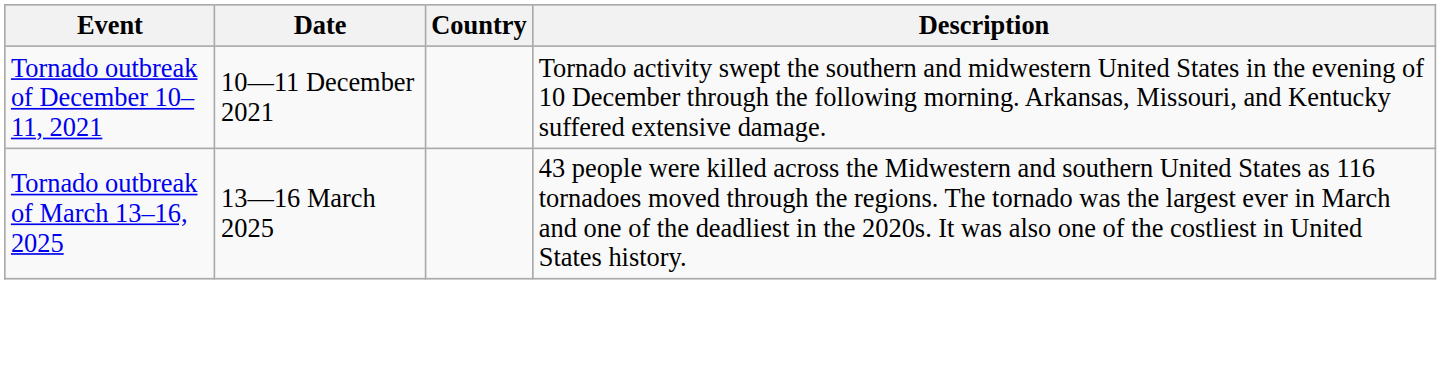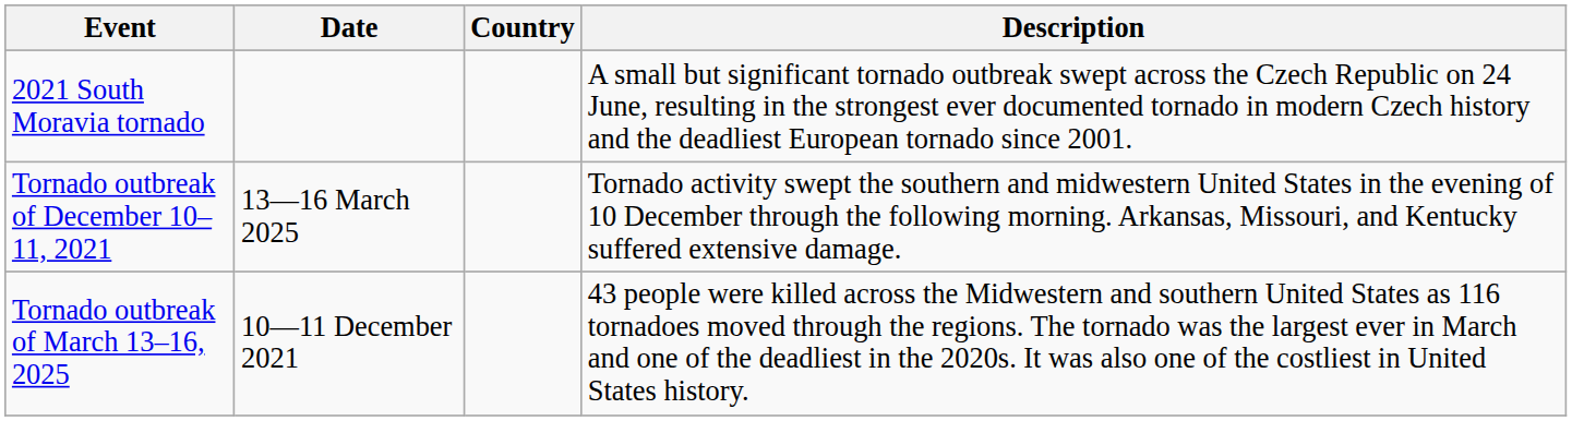+ row: 2021 South Moravia tornado | A small but significant tornado outbreak swept across the Czech Republic on 24 June, resulting in the strongest ever documented tornado in modern Czech history and the deadliest European tornado since 2001.
Tornado outbreak of December 10–11, 2021 | Date: 10—11 December 2021 -> 13—16 March 2025
Tornado outbreak of March 13–16, 2025 | Date: 13—16 March 2025 -> 10—11 December 2021
